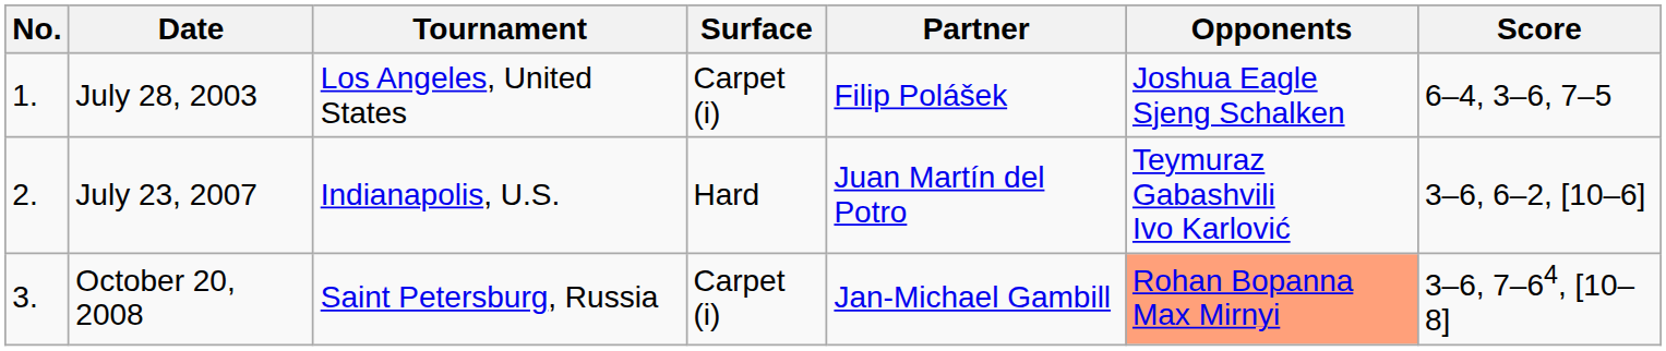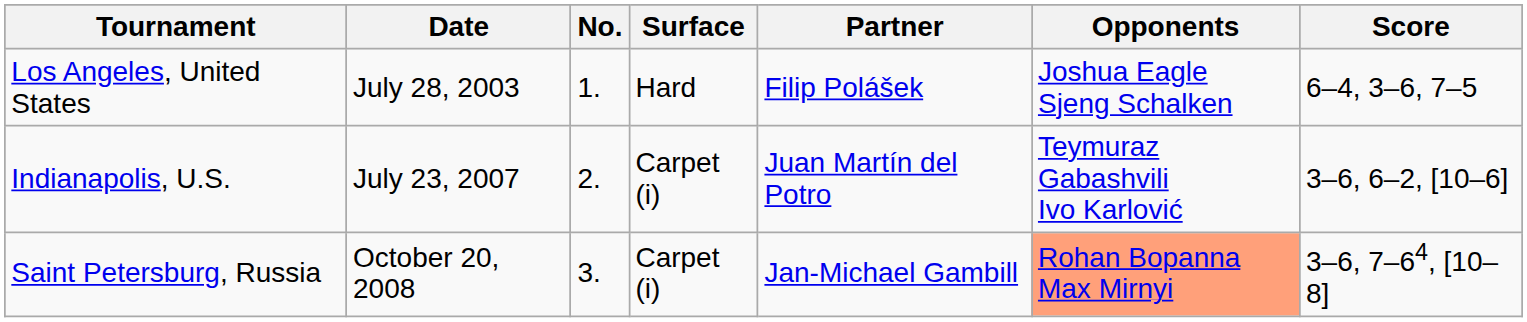columns swapped: No. <-> Tournament
July 28, 2003 | Surface: Carpet (i) -> Hard
July 23, 2007 | Surface: Hard -> Carpet (i)
